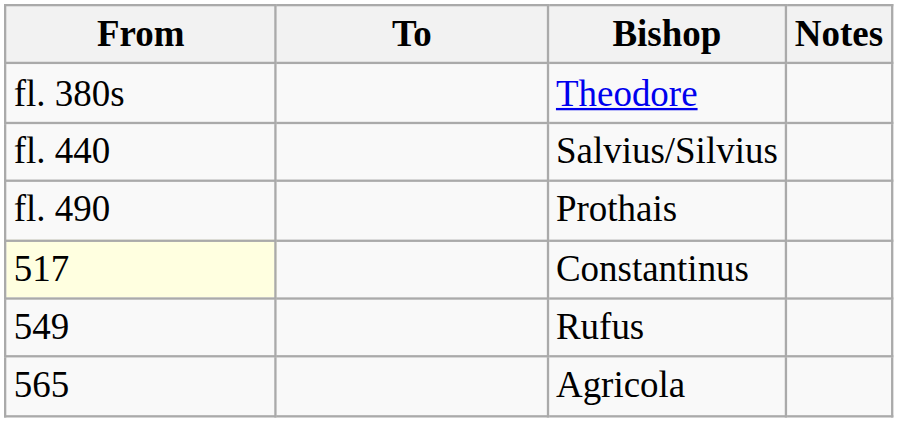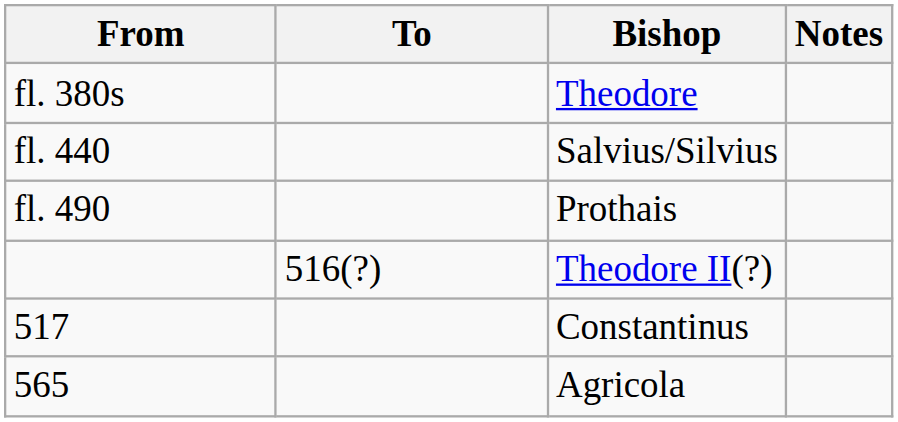+ row: 516(?) | Theodore II(?)
Constantinus | From: lightyellow background -> no background
- row: 549 | Rufus
